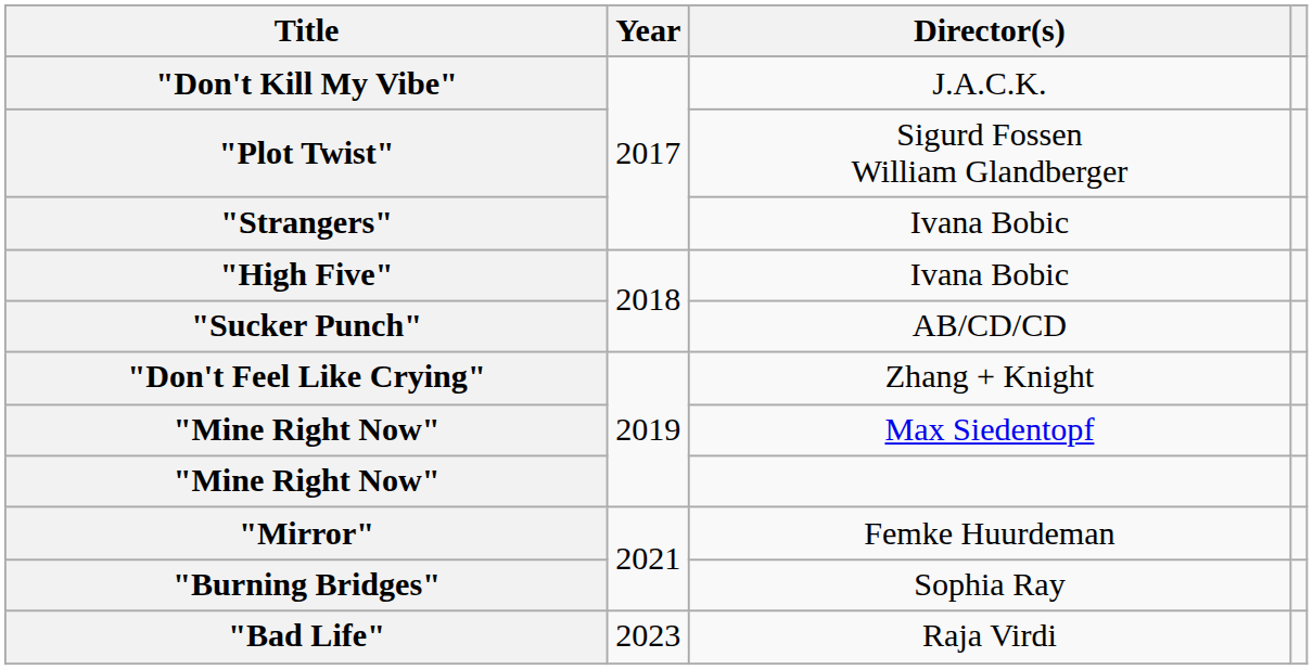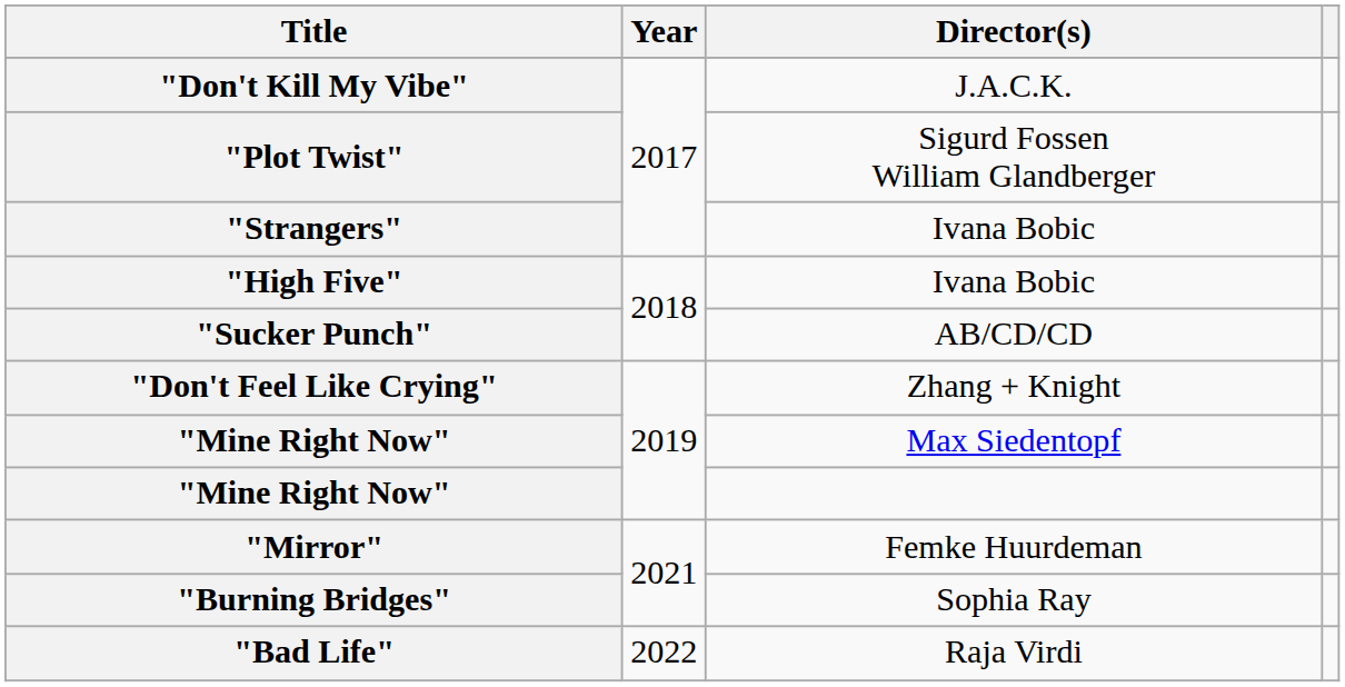"Bad Life" | Year: 2023 -> 2022
